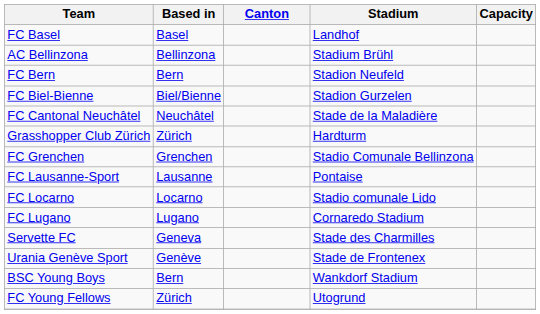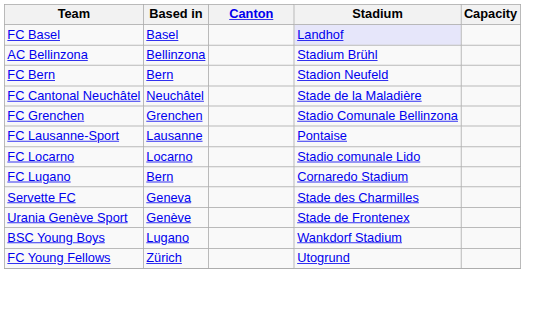FC Basel | Stadium: no background -> lavender background
- row: FC Biel-Bienne | Biel/Bienne | Stadion Gurzelen
- row: Grasshopper Club Zürich | Zürich | Hardturm
FC Lugano | Based in: Lugano -> Bern
BSC Young Boys | Based in: Bern -> Lugano
